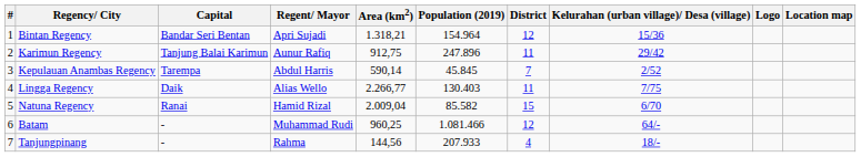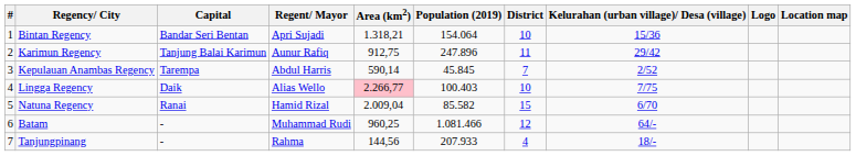Bintan Regency | Population (2019): 154.964 -> 154.064
Bintan Regency | District: 12 -> 10
Lingga Regency | Area (km2): no background -> pink background
Lingga Regency | Population (2019): 130.403 -> 100.403
Lingga Regency | District: 11 -> 10
